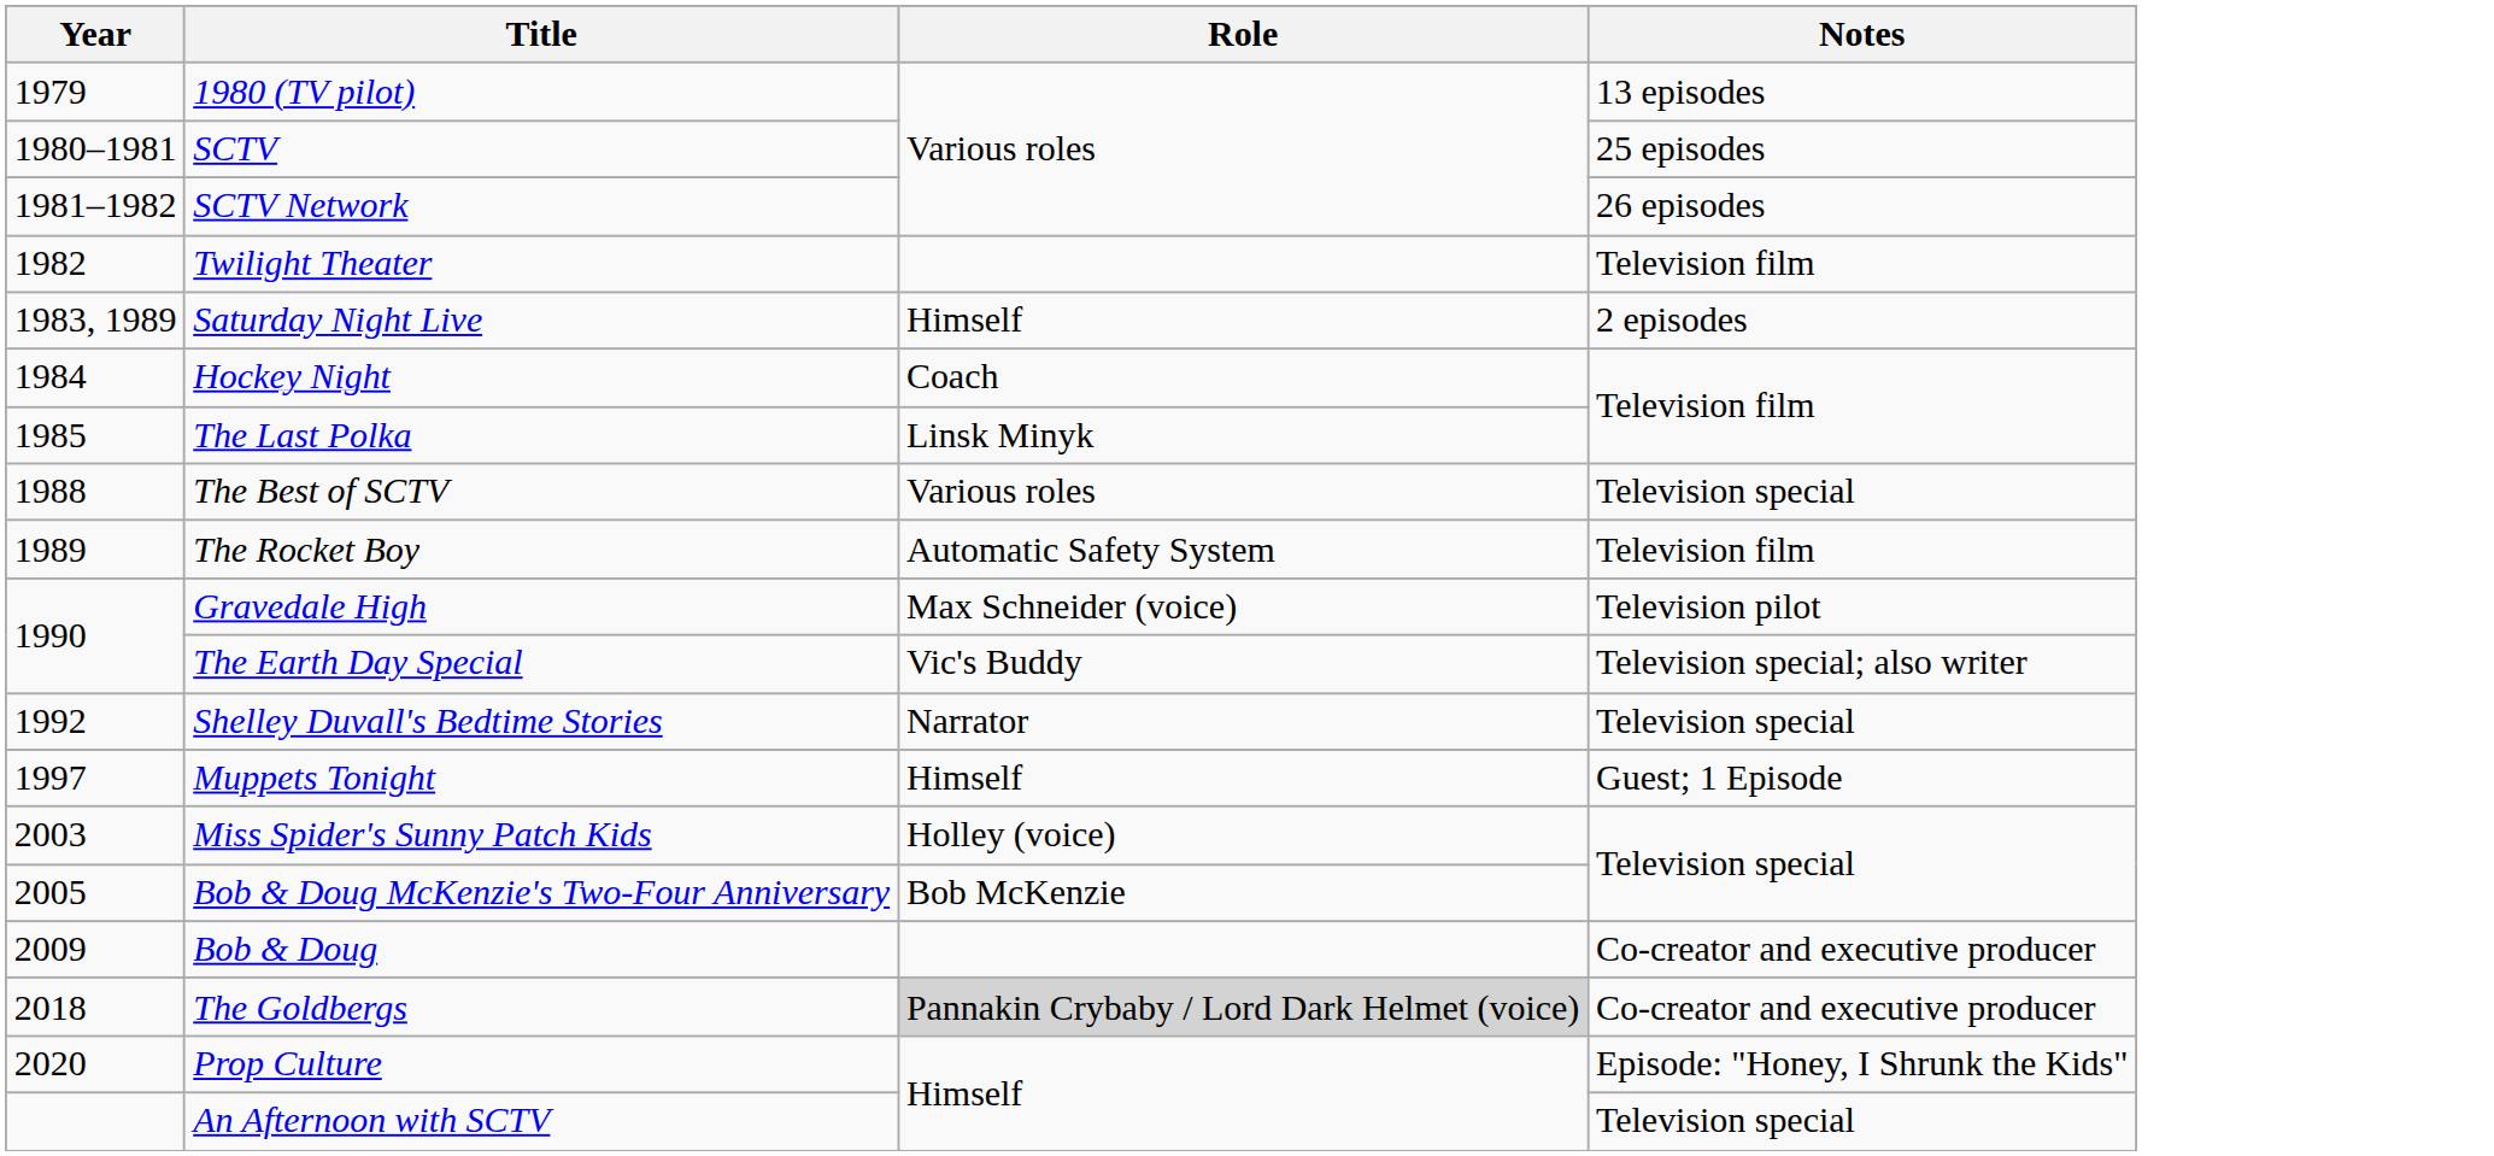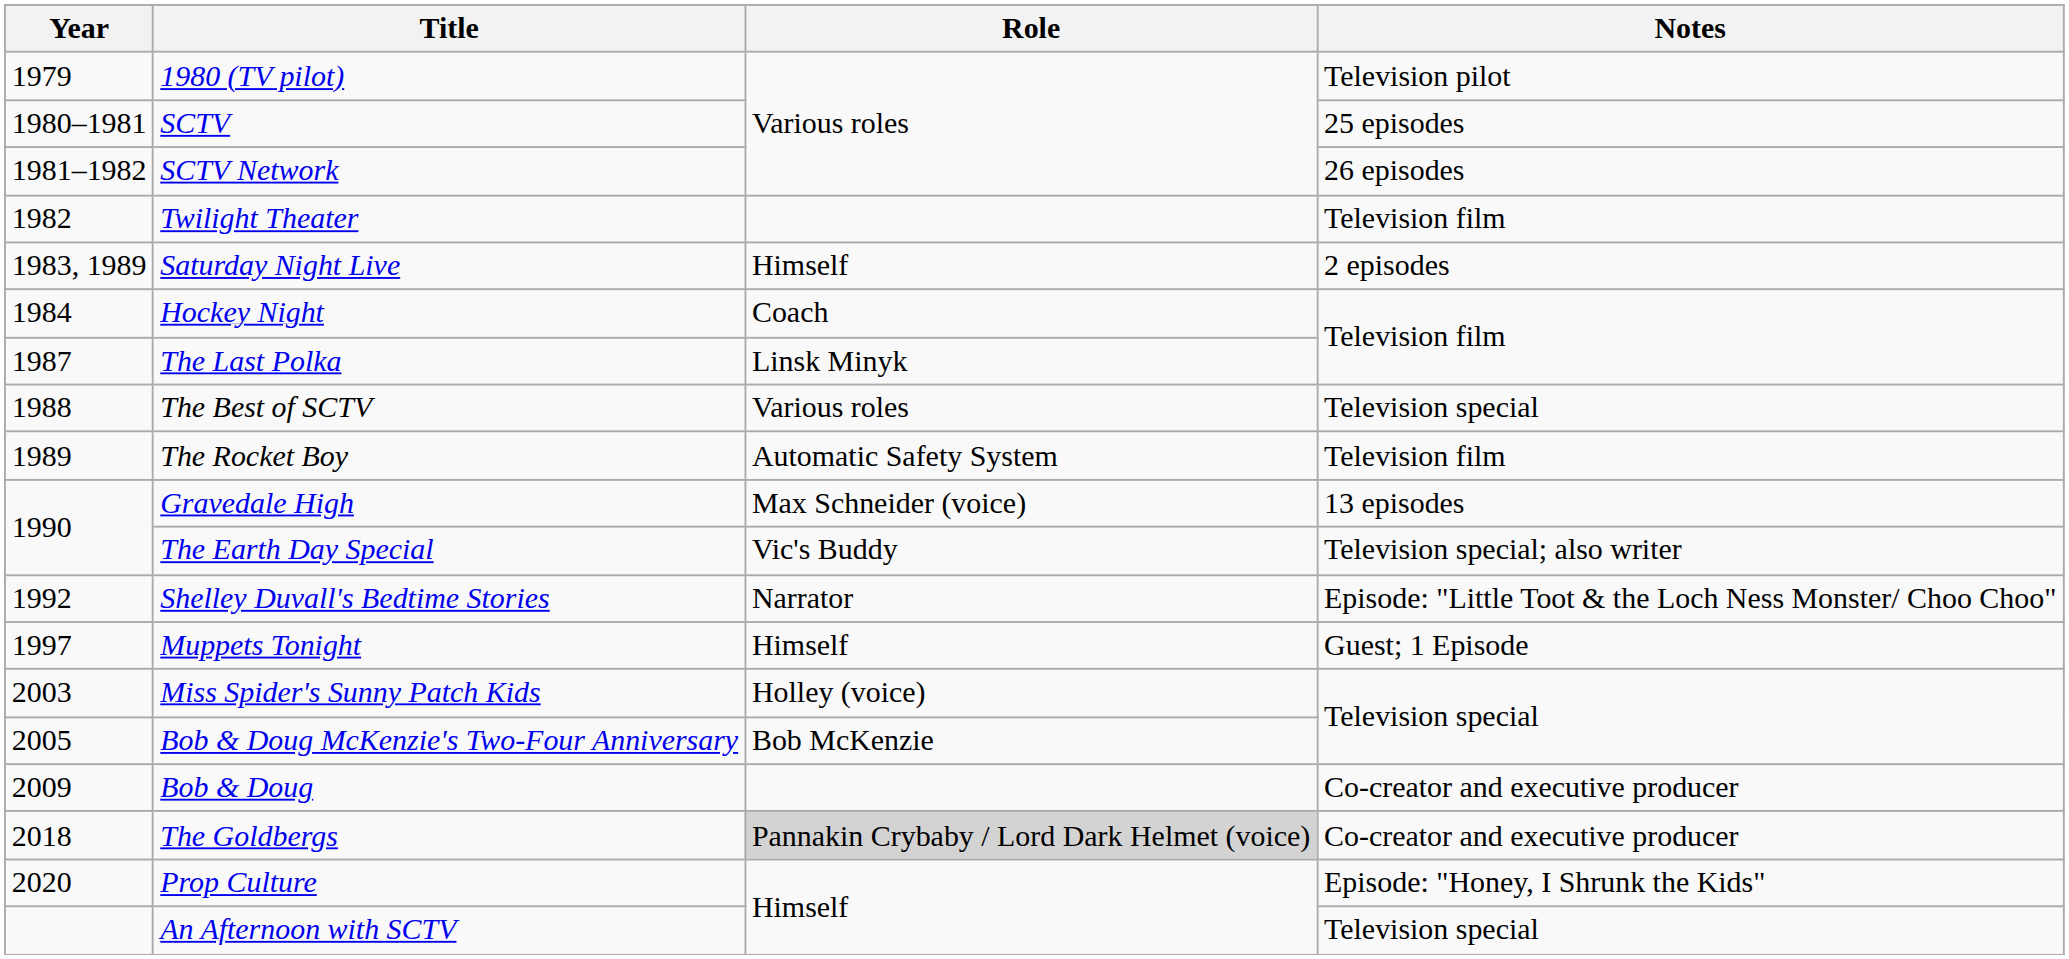1980 (TV pilot) | Notes: 13 episodes -> Television pilot
The Last Polka | Year: 1985 -> 1987
Gravedale High | Notes: Television pilot -> 13 episodes
Shelley Duvall's Bedtime Stories | Notes: Television special -> Episode: "Little Toot & the Loch Ness Monster/ Choo Choo"
